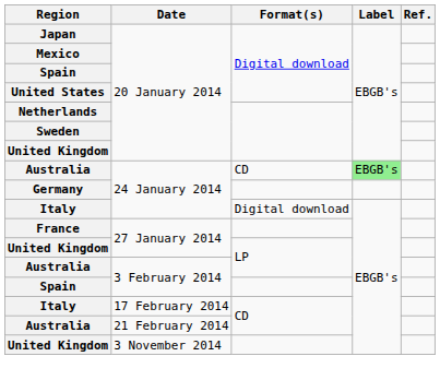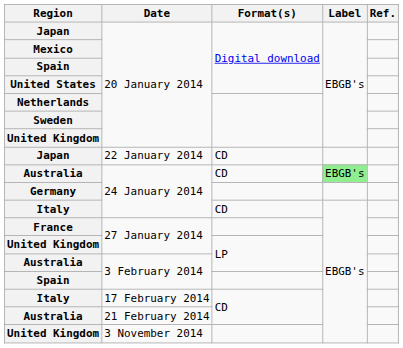+ row: Japan | 22 January 2014 | CD
Italy / 24 January 2014 | Format(s): Digital download -> CD
